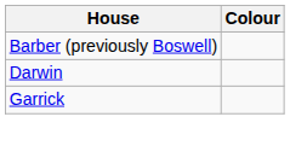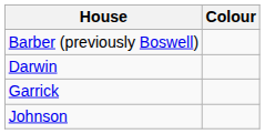+ row: Johnson
